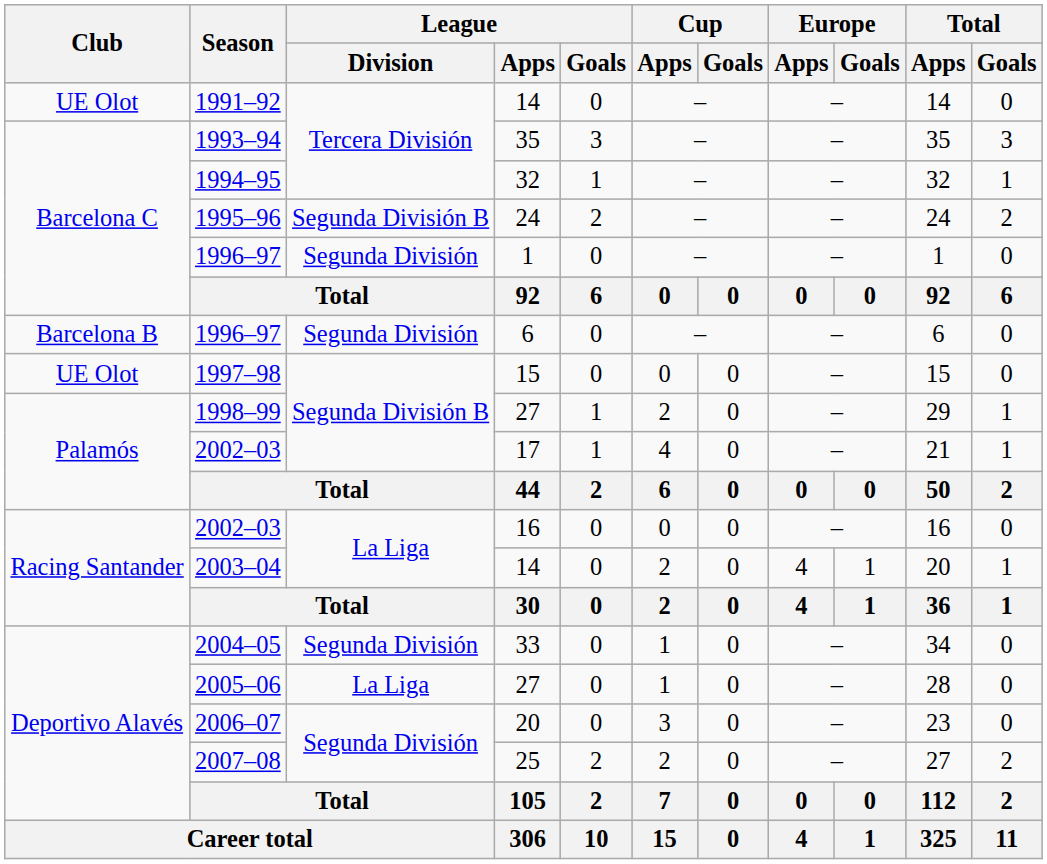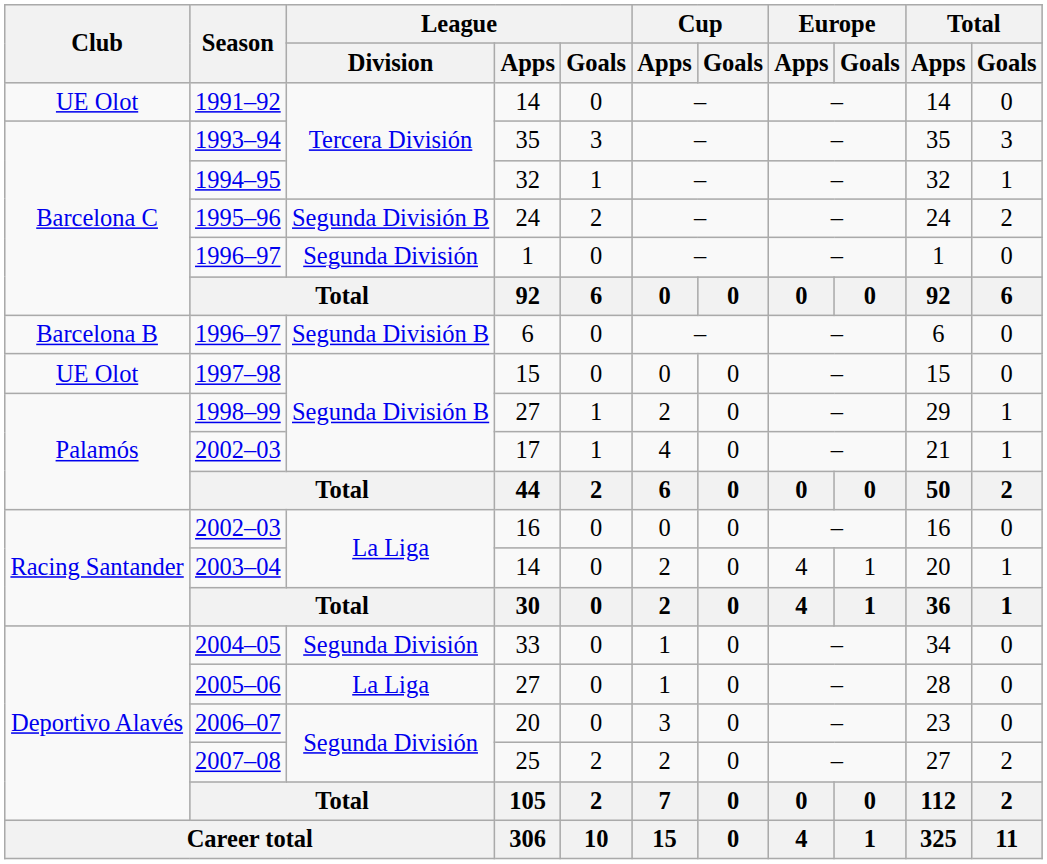1996–97 / 6 | League / Division: Segunda División -> Segunda División B
